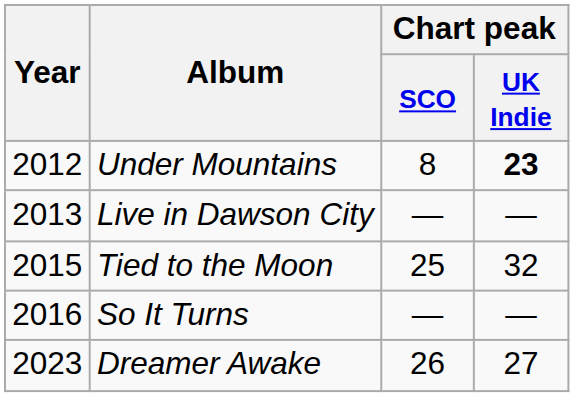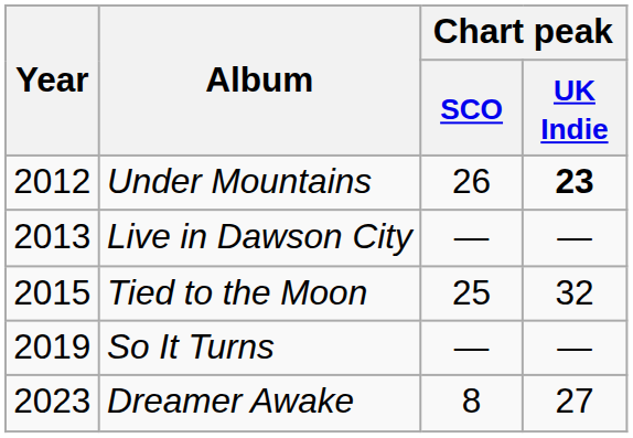Under Mountains | Chart peak / SCO: 8 -> 26
So It Turns | Year: 2016 -> 2019
Dreamer Awake | Chart peak / SCO: 26 -> 8
